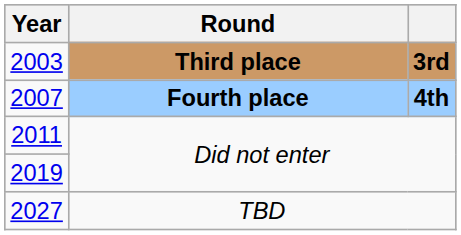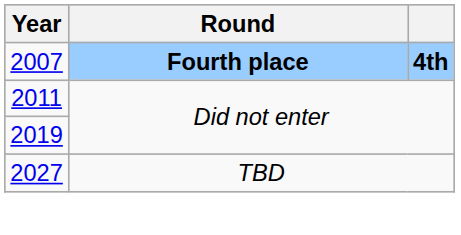- row: 2003 | Third place | 3rd
